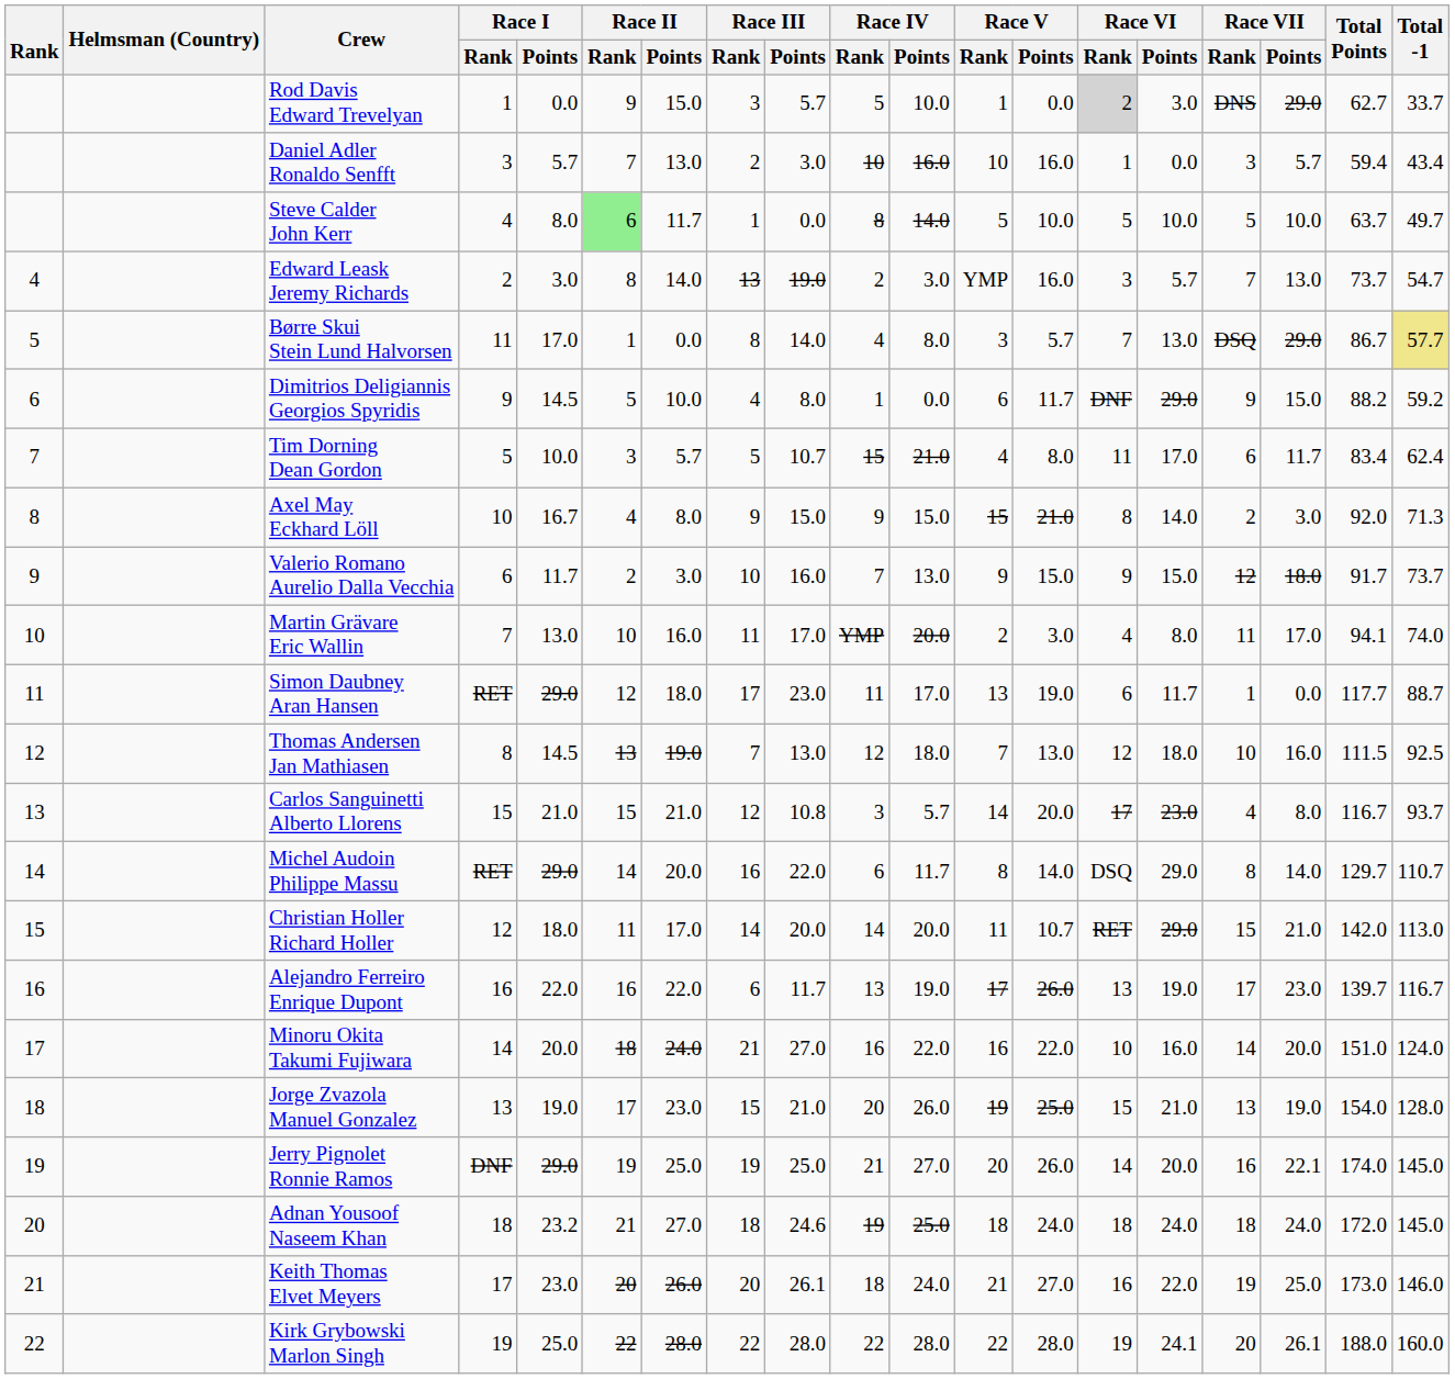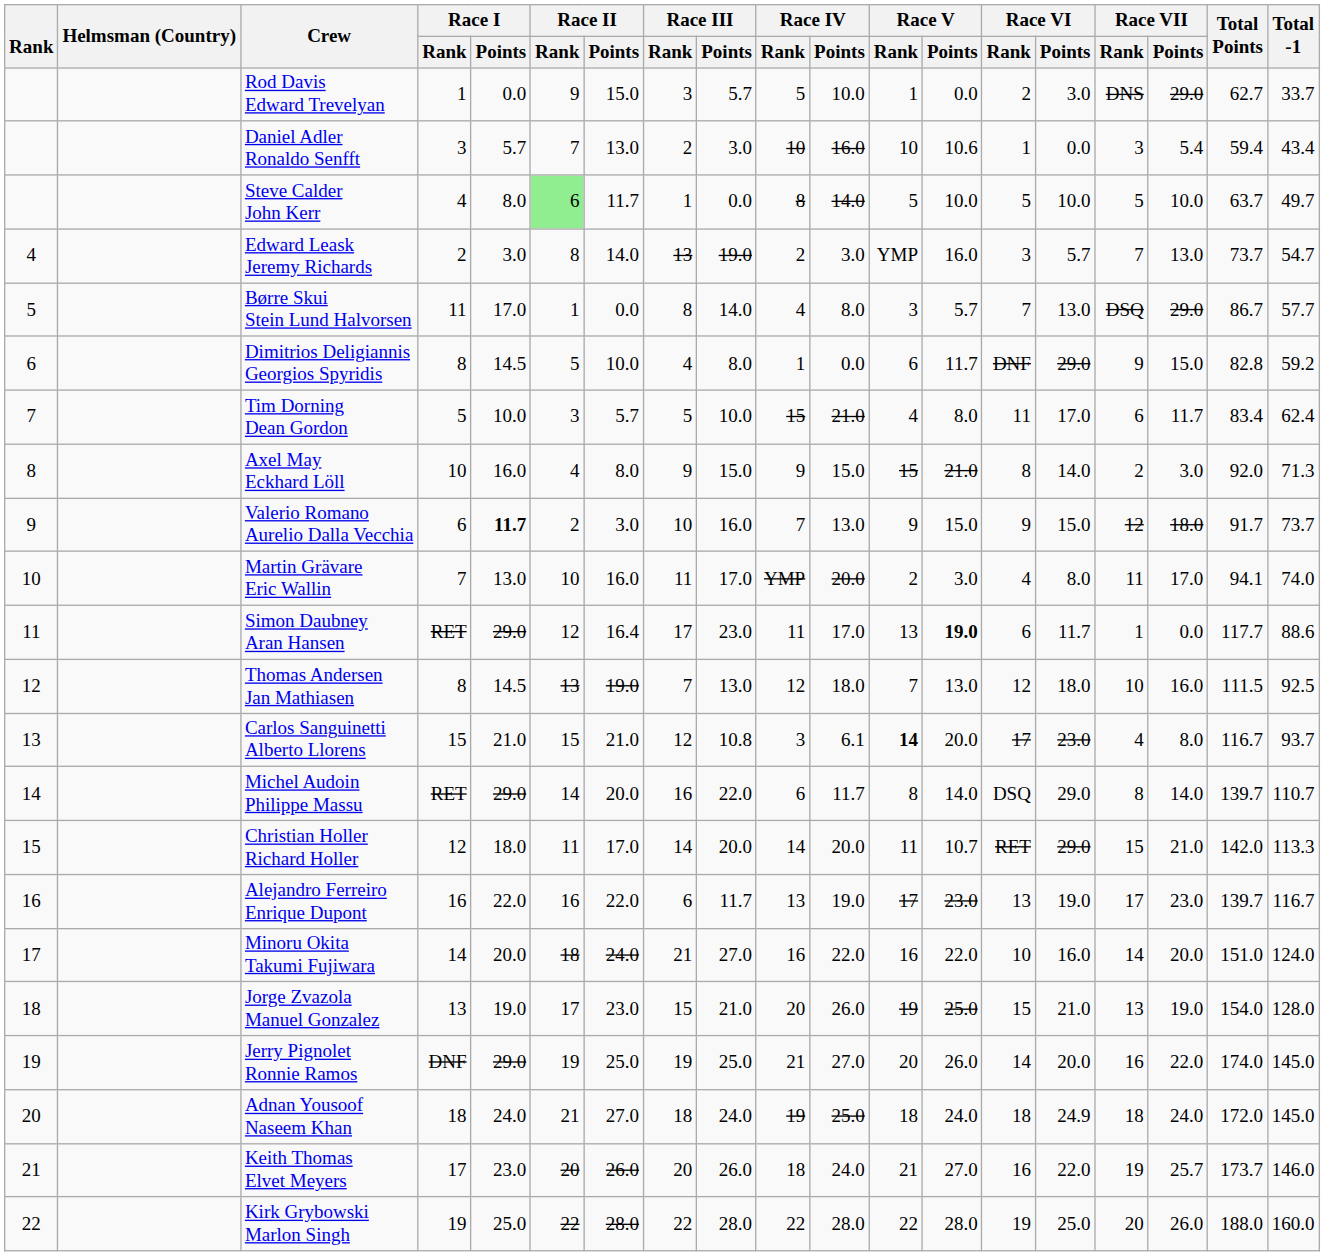Rod Davis Edward Trevelyan | Race VI / Rank: lightgrey background -> no background
Daniel Adler Ronaldo Senfft | Race V / Points: 16.0 -> 10.6
Daniel Adler Ronaldo Senfft | Race VII / Points: 5.7 -> 5.4
Børre Skui Stein Lund Halvorsen | Total -1: khaki background -> no background
Dimitrios Deligiannis Georgios Spyridis | Race I / Rank: 9 -> 8
Dimitrios Deligiannis Georgios Spyridis | Total Points: 88.2 -> 82.8
Tim Dorning Dean Gordon | Race III / Points: 10.7 -> 10.0
Axel May Eckhard Löll | Race I / Points: 16.7 -> 16.0
Valerio Romano Aurelio Dalla Vecchia | Race I / Points: normal -> bold
Simon Daubney Aran Hansen | Race II / Points: 18.0 -> 16.4
Simon Daubney Aran Hansen | Race V / Points: normal -> bold
Simon Daubney Aran Hansen | Total -1: 88.7 -> 88.6
Carlos Sanguinetti Alberto Llorens | Race IV / Points: 5.7 -> 6.1
Carlos Sanguinetti Alberto Llorens | Race V / Rank: normal -> bold
Michel Audoin Philippe Massu | Total Points: 129.7 -> 139.7
Christian Holler Richard Holler | Total -1: 113.0 -> 113.3
Alejandro Ferreiro Enrique Dupont | Race V / Points: 26.0 -> 23.0
Jerry Pignolet Ronnie Ramos | Race VII / Points: 22.1 -> 22.0
Adnan Yousoof Naseem Khan | Race I / Points: 23.2 -> 24.0
Adnan Yousoof Naseem Khan | Race III / Points: 24.6 -> 24.0
Adnan Yousoof Naseem Khan | Race VI / Points: 24.0 -> 24.9
Keith Thomas Elvet Meyers | Race III / Points: 26.1 -> 26.0
Keith Thomas Elvet Meyers | Race VII / Points: 25.0 -> 25.7
Keith Thomas Elvet Meyers | Total Points: 173.0 -> 173.7
Kirk Grybowski Marlon Singh | Race VI / Points: 24.1 -> 25.0
Kirk Grybowski Marlon Singh | Race VII / Points: 26.1 -> 26.0
